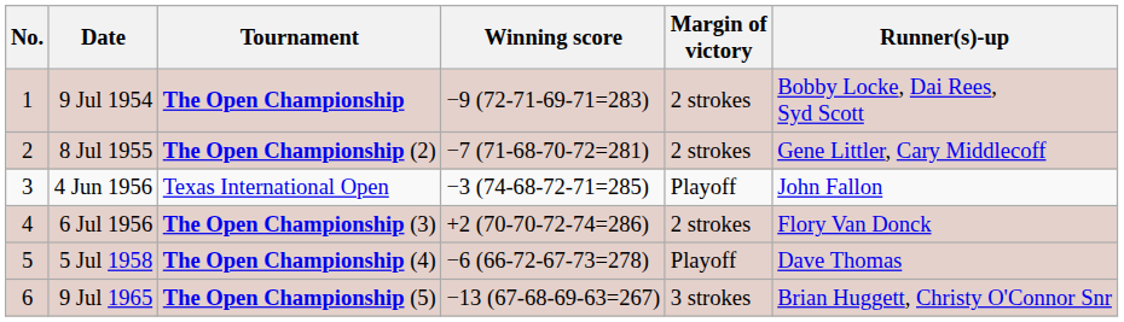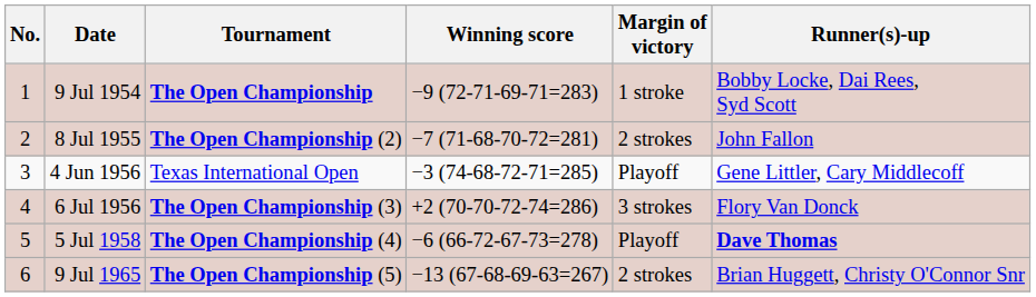9 Jul 1954 | Margin of victory: 2 strokes -> 1 stroke
8 Jul 1955 | Runner(s)-up: Gene Littler, Cary Middlecoff -> John Fallon
4 Jun 1956 | Runner(s)-up: John Fallon -> Gene Littler, Cary Middlecoff
6 Jul 1956 | Margin of victory: 2 strokes -> 3 strokes
5 Jul 1958 | Runner(s)-up: normal -> bold
9 Jul 1965 | Margin of victory: 3 strokes -> 2 strokes
